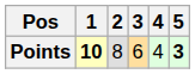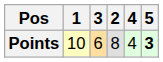columns swapped: 2 <-> 3
Points | 1: bold -> normal
